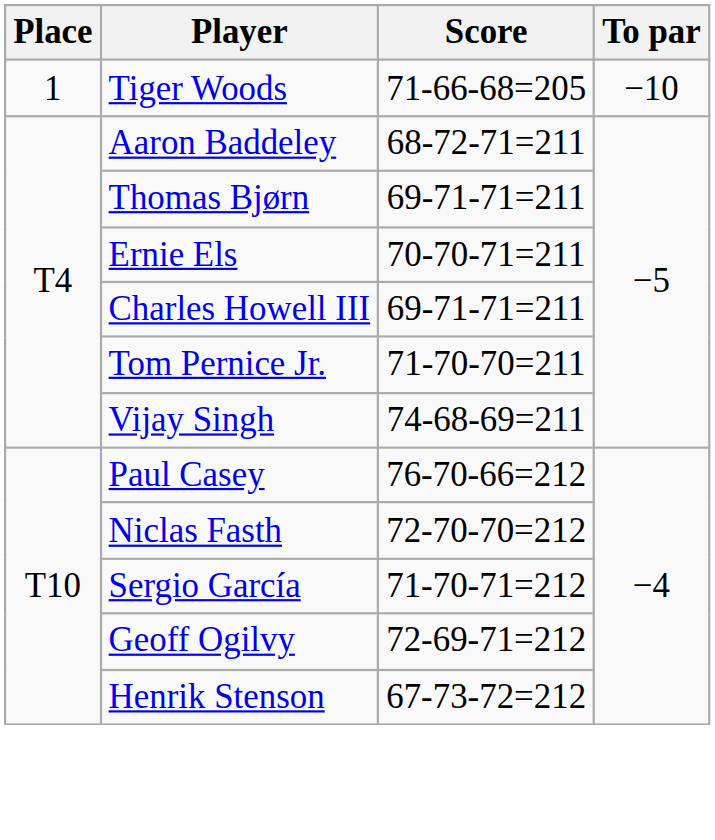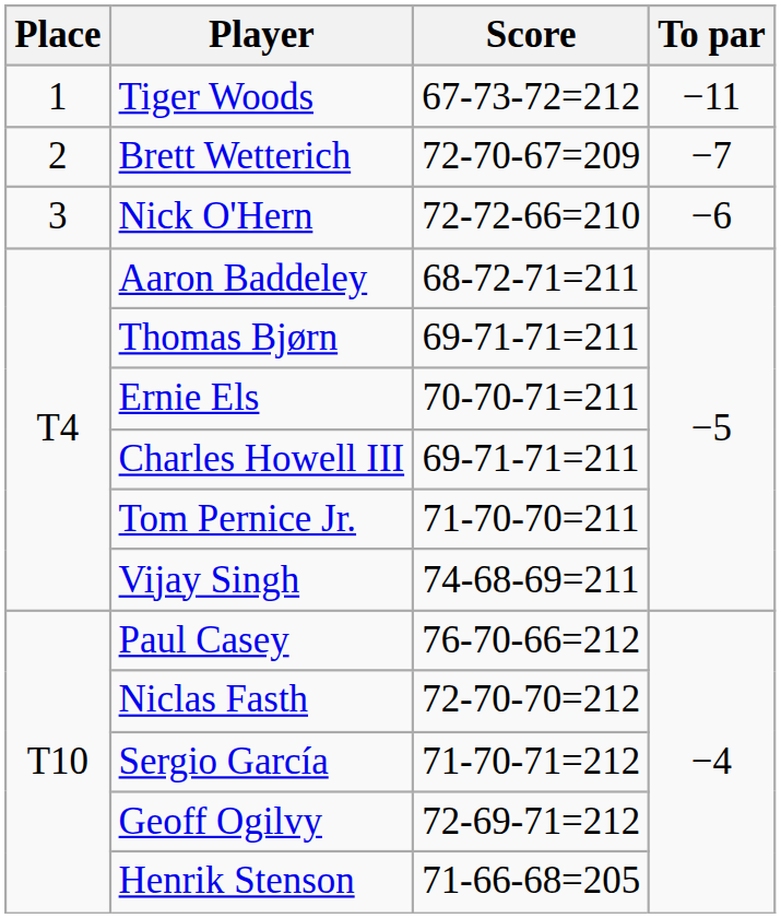Tiger Woods | Score: 71-66-68=205 -> 67-73-72=212
Tiger Woods | To par: −10 -> −11
+ row: 2 | Brett Wetterich | 72-70-67=209 | −7
+ row: 3 | Nick O'Hern | 72-72-66=210 | −6
Henrik Stenson | Score: 67-73-72=212 -> 71-66-68=205
